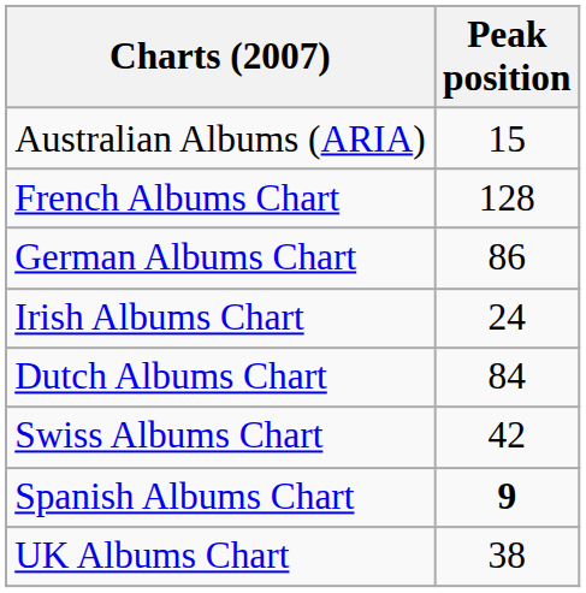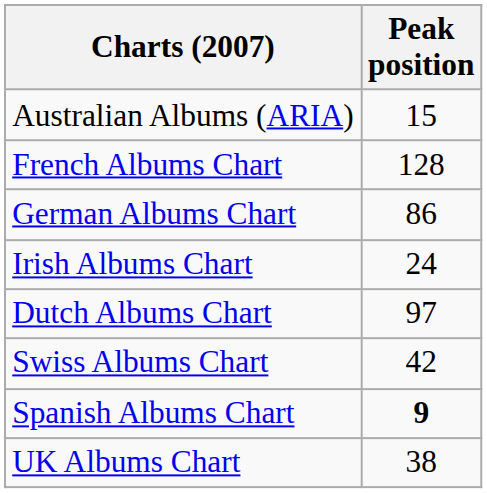Dutch Albums Chart | Peak position: 84 -> 97
